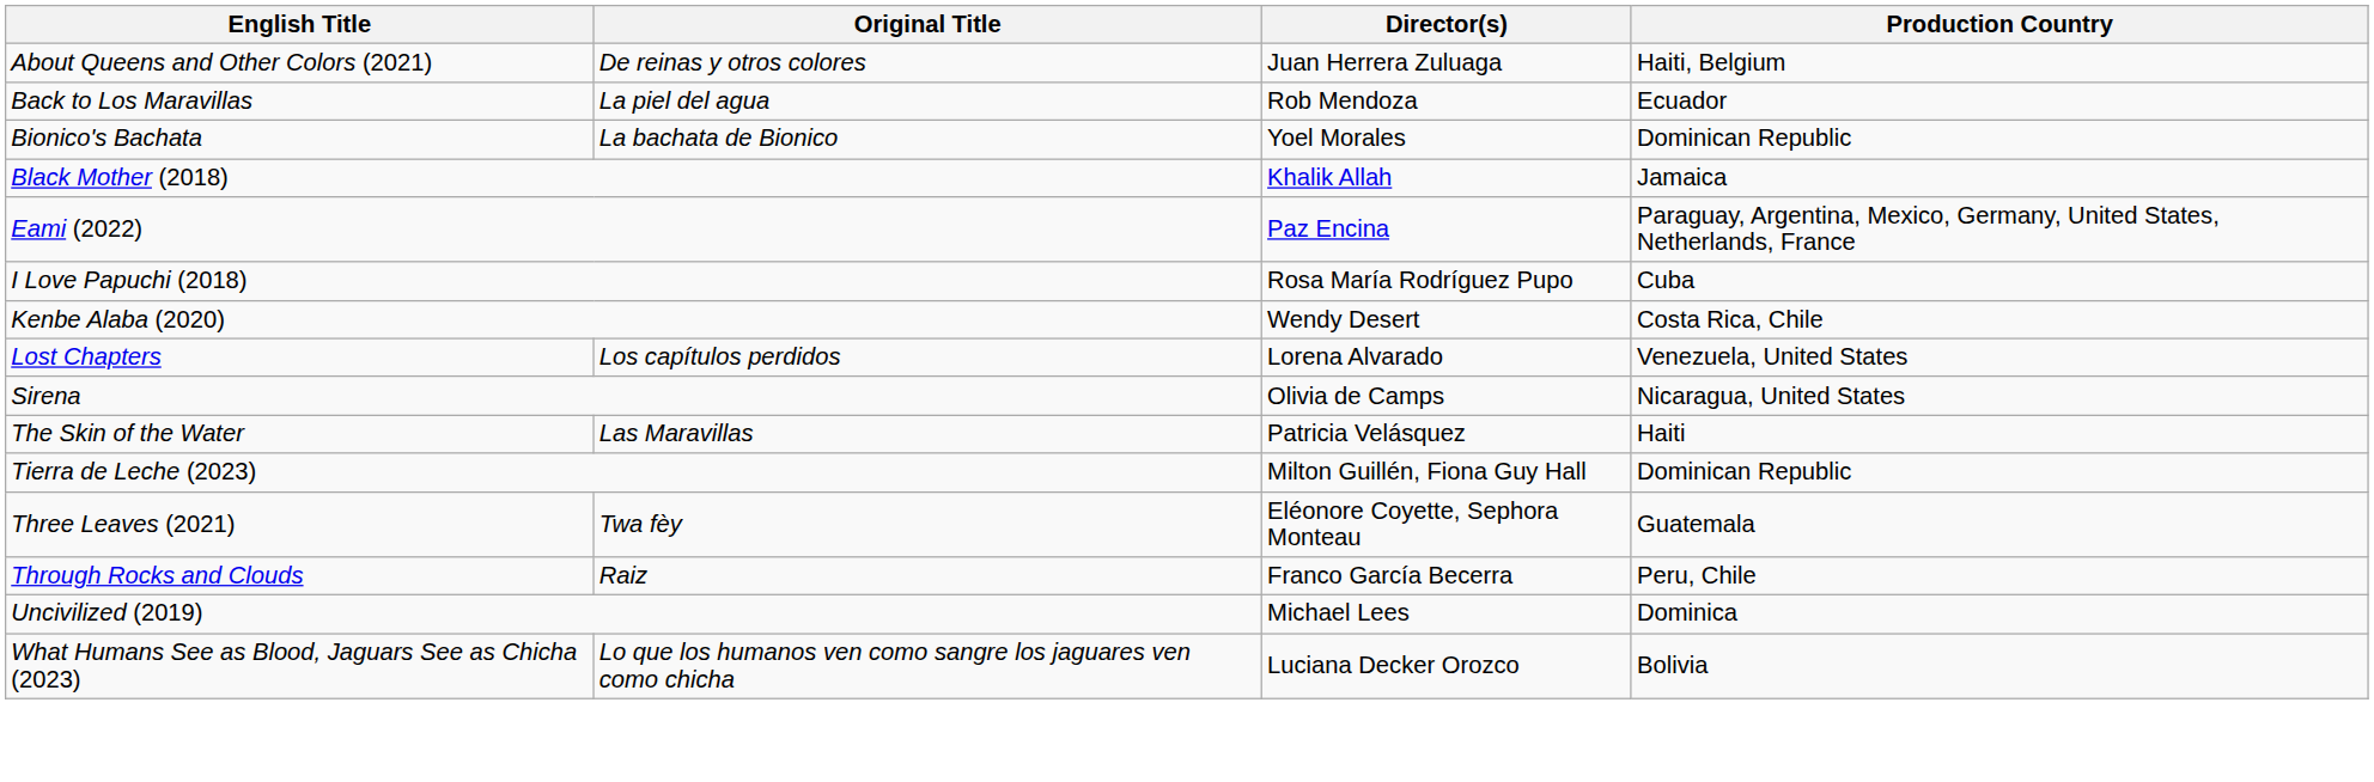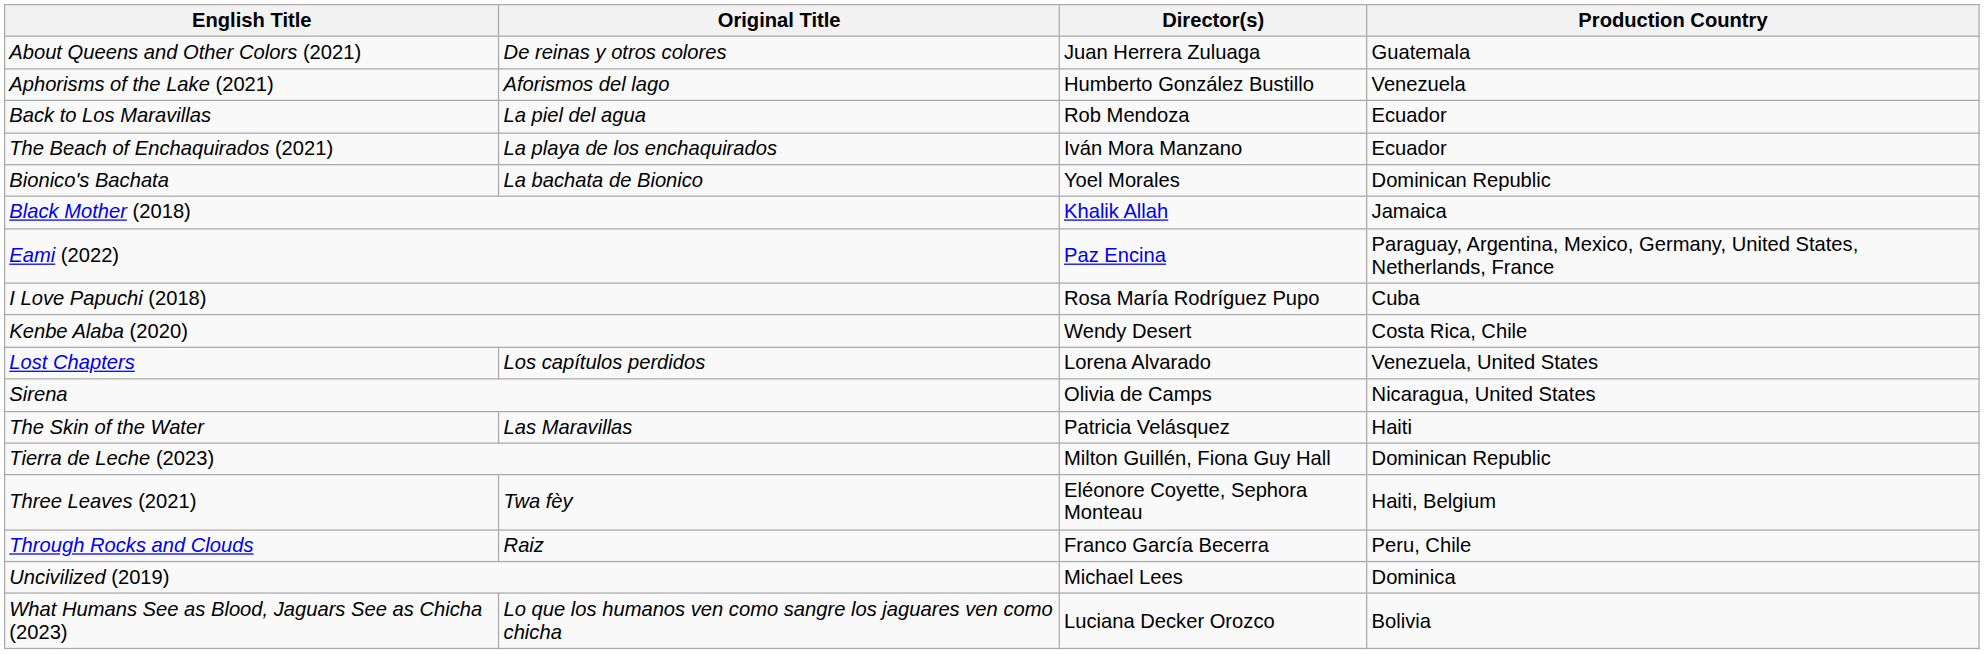About Queens and Other Colors (2021) | Production Country: Haiti, Belgium -> Guatemala
+ row: Aphorisms of the Lake (2021) | Aforismos del lago | Humberto González Bustillo | Venezuela
+ row: The Beach of Enchaquirados (2021) | La playa de los enchaquirados | Iván Mora Manzano | Ecuador
Three Leaves (2021) | Production Country: Guatemala -> Haiti, Belgium
